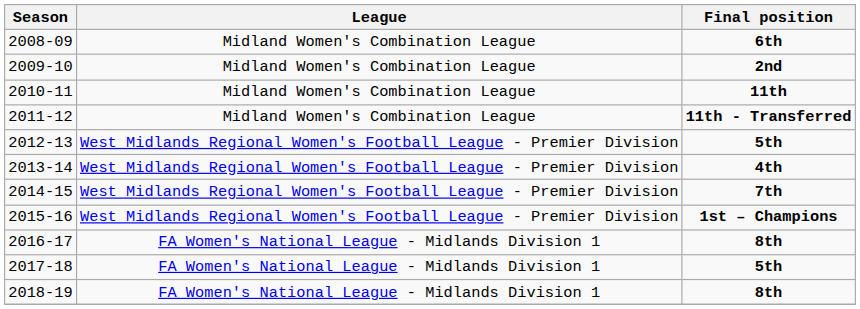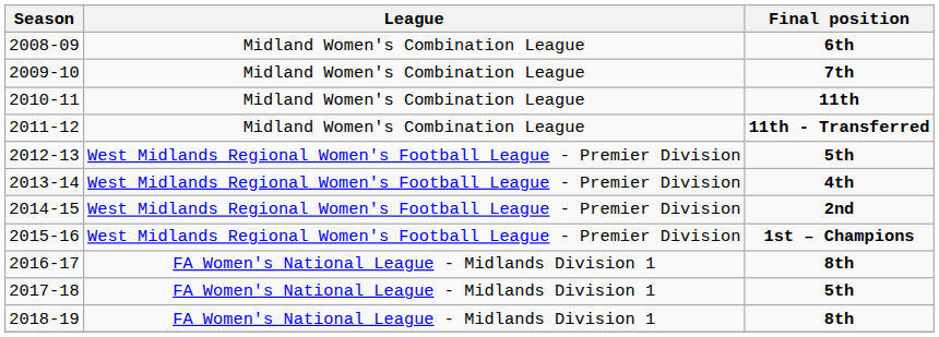2009-10 | Final position: 2nd -> 7th
2014-15 | Final position: 7th -> 2nd
